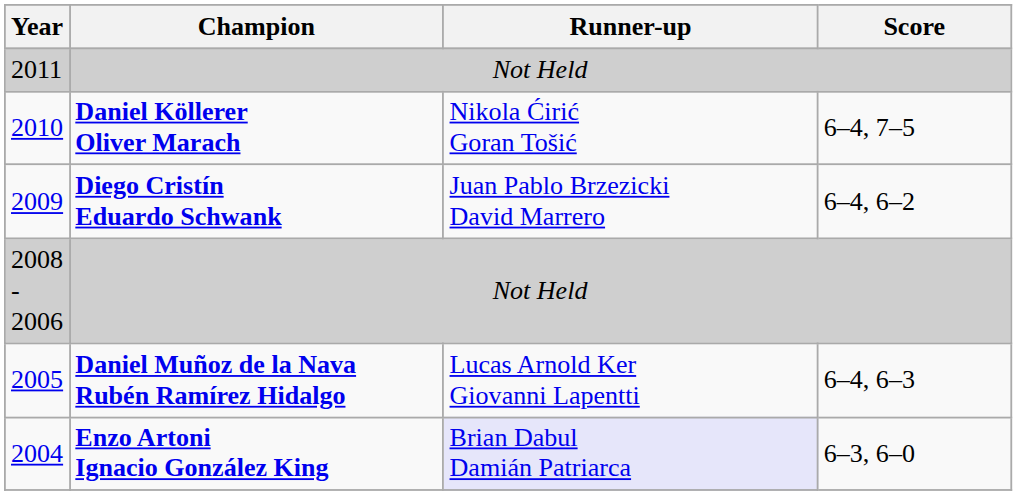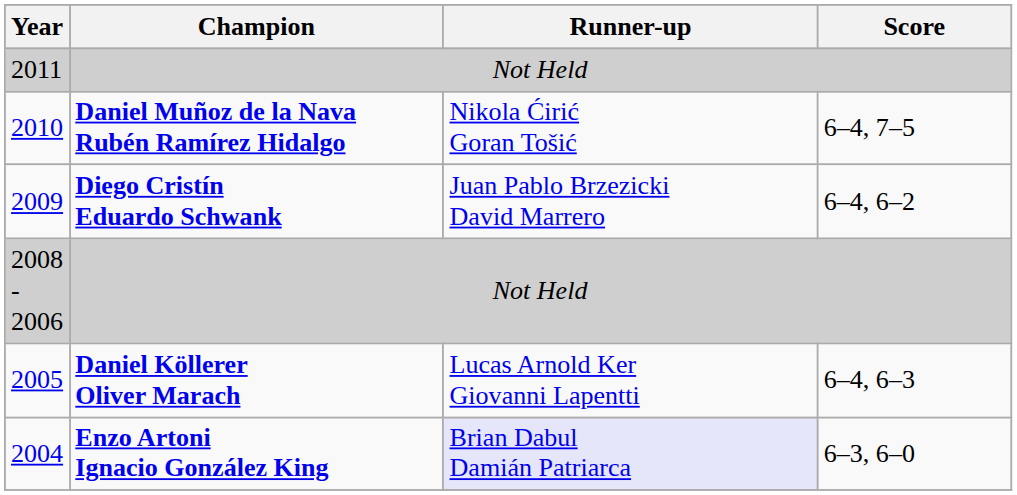2010 | Champion: Daniel Köllerer Oliver Marach -> Daniel Muñoz de la Nava Rubén Ramírez Hidalgo
2005 | Champion: Daniel Muñoz de la Nava Rubén Ramírez Hidalgo -> Daniel Köllerer Oliver Marach
